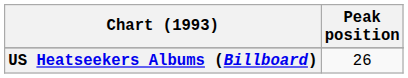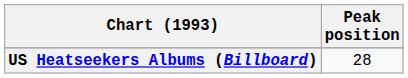US Heatseekers Albums (Billboard) | Peak position: 26 -> 28
